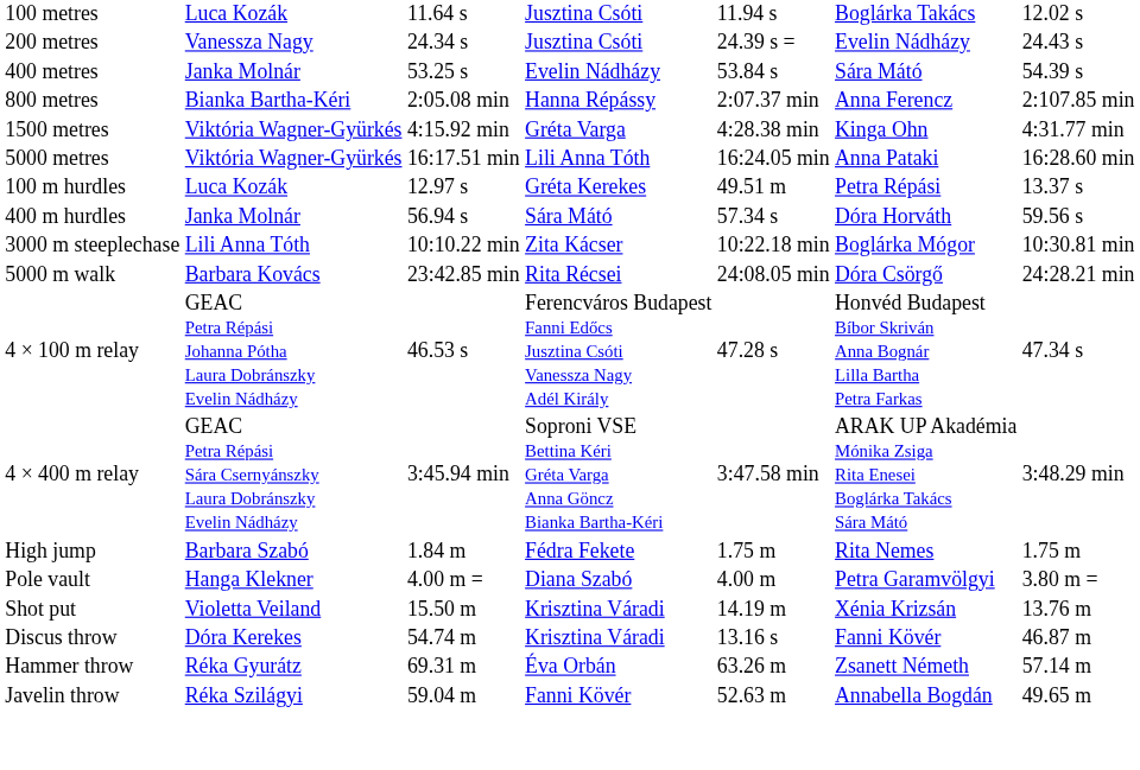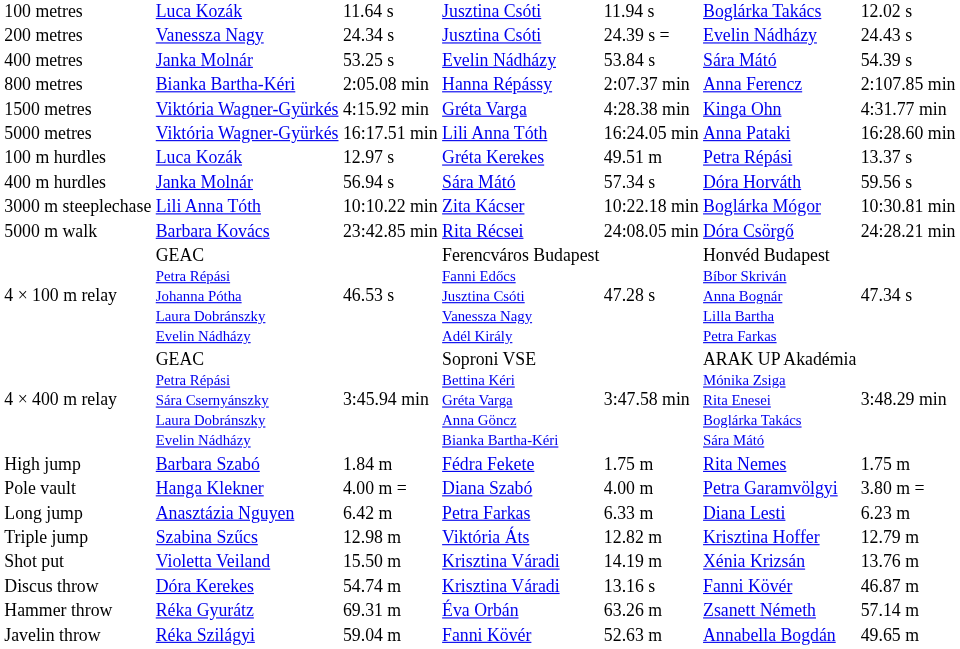+ row: Long jump | Anasztázia Nguyen | 6.42 m | Petra Farkas | 6.33 m | Diana Lesti | 6.23 m
+ row: Triple jump | Szabina Szűcs | 12.98 m | Viktória Áts | 12.82 m | Krisztina Hoffer | 12.79 m
